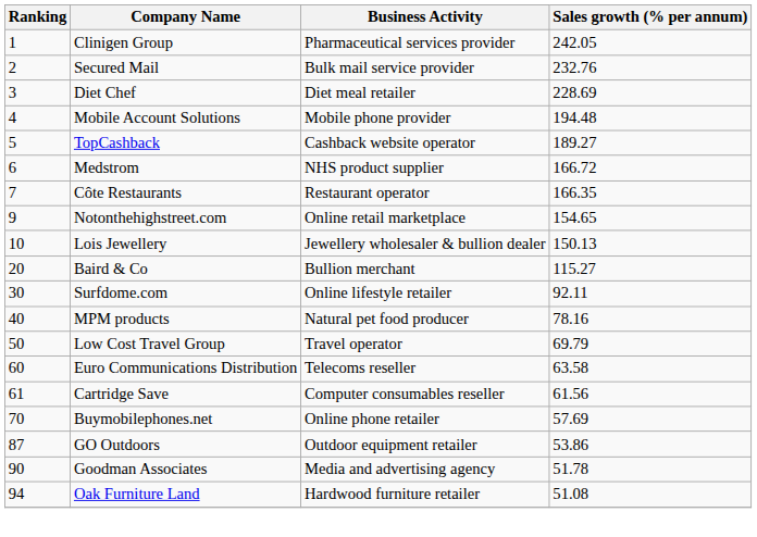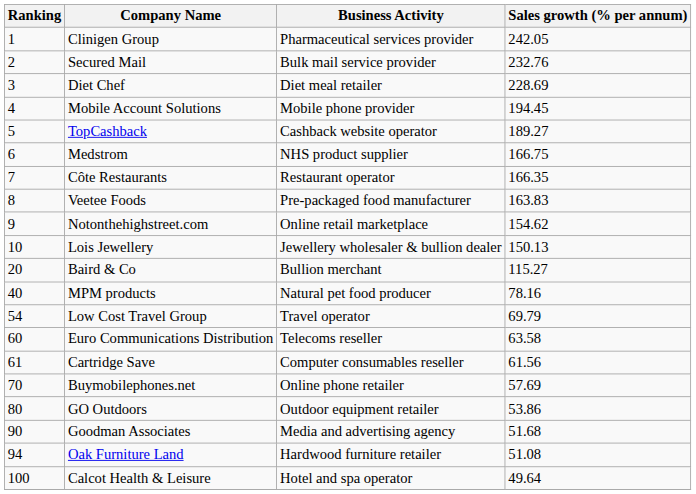Mobile Account Solutions | Sales growth (% per annum): 194.48 -> 194.45
Medstrom | Sales growth (% per annum): 166.72 -> 166.75
+ row: 8 | Veetee Foods | Pre-packaged food manufacturer | 163.83
Notonthehighstreet.com | Sales growth (% per annum): 154.65 -> 154.62
- row: 30 | Surfdome.com | Online lifestyle retailer | 92.11
Low Cost Travel Group | Ranking: 50 -> 54
GO Outdoors | Ranking: 87 -> 80
Goodman Associates | Sales growth (% per annum): 51.78 -> 51.68
+ row: 100 | Calcot Health & Leisure | Hotel and spa operator | 49.64
